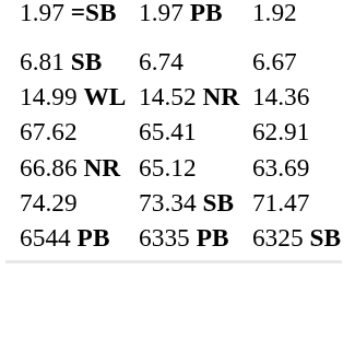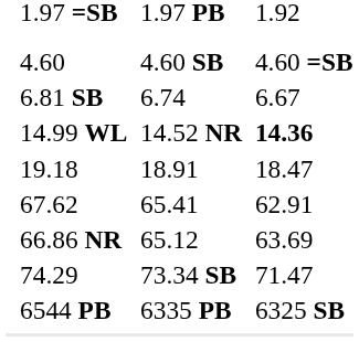+ row: 4.60 | 4.60 SB | 4.60 =SB
14.99 WL | column 7: normal -> bold
+ row: 19.18 | 18.91 | 18.47
